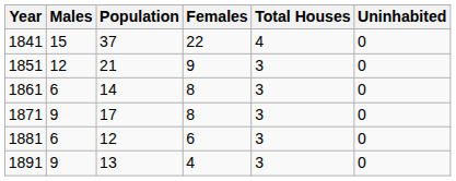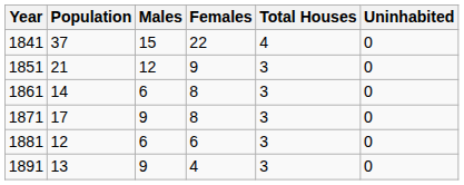columns swapped: Population <-> Males
